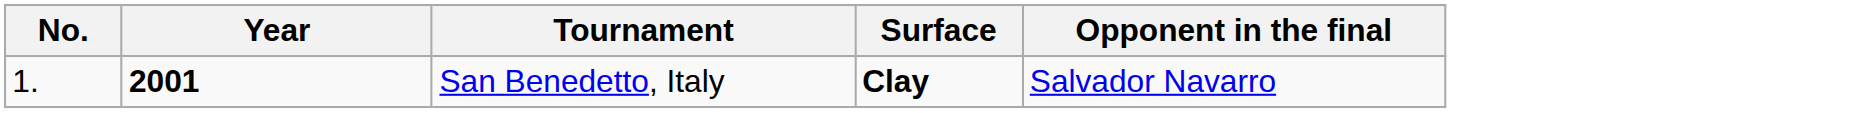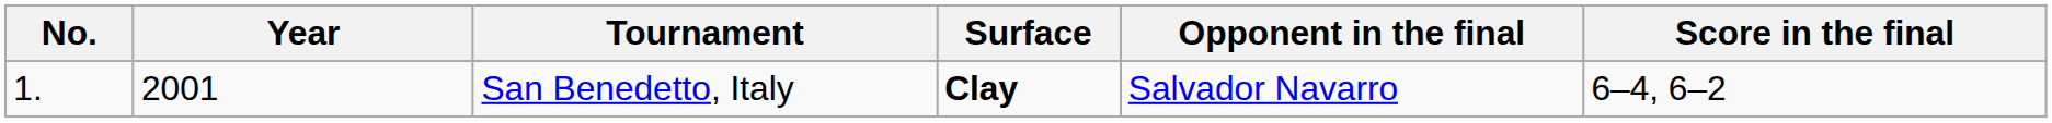+ column: Score in the final | 6–4, 6–2
San Benedetto, Italy | Year: bold -> normal
